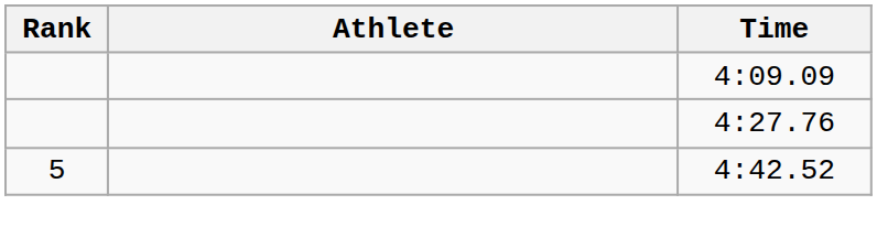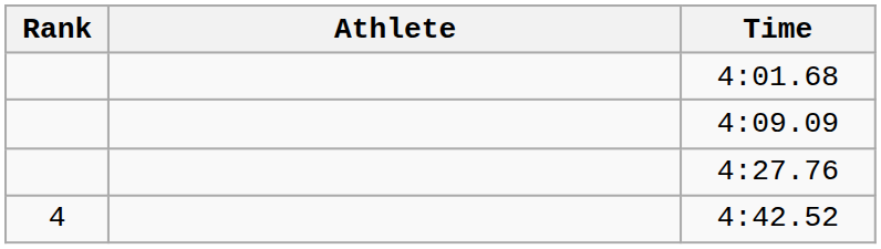+ row: 4:01.68
4:42.52 | Rank: 5 -> 4
